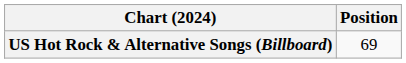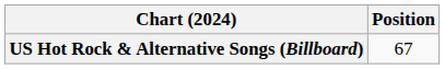US Hot Rock & Alternative Songs (Billboard) | Position: 69 -> 67
